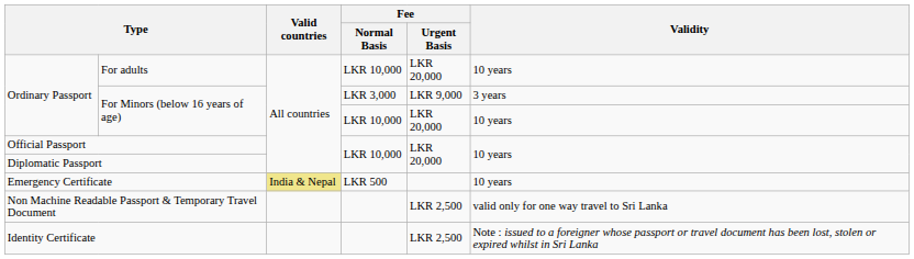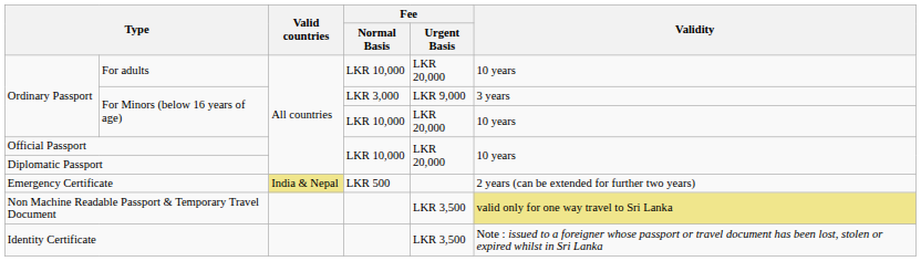Emergency Certificate | Validity: 10 years -> 2 years (can be extended for further two years)
Non Machine Readable Passport & Temporary Travel Document | Fee / Urgent Basis: LKR 2,500 -> LKR 3,500
Non Machine Readable Passport & Temporary Travel Document | Validity: no background -> khaki background
Identity Certificate | Fee / Urgent Basis: LKR 2,500 -> LKR 3,500
